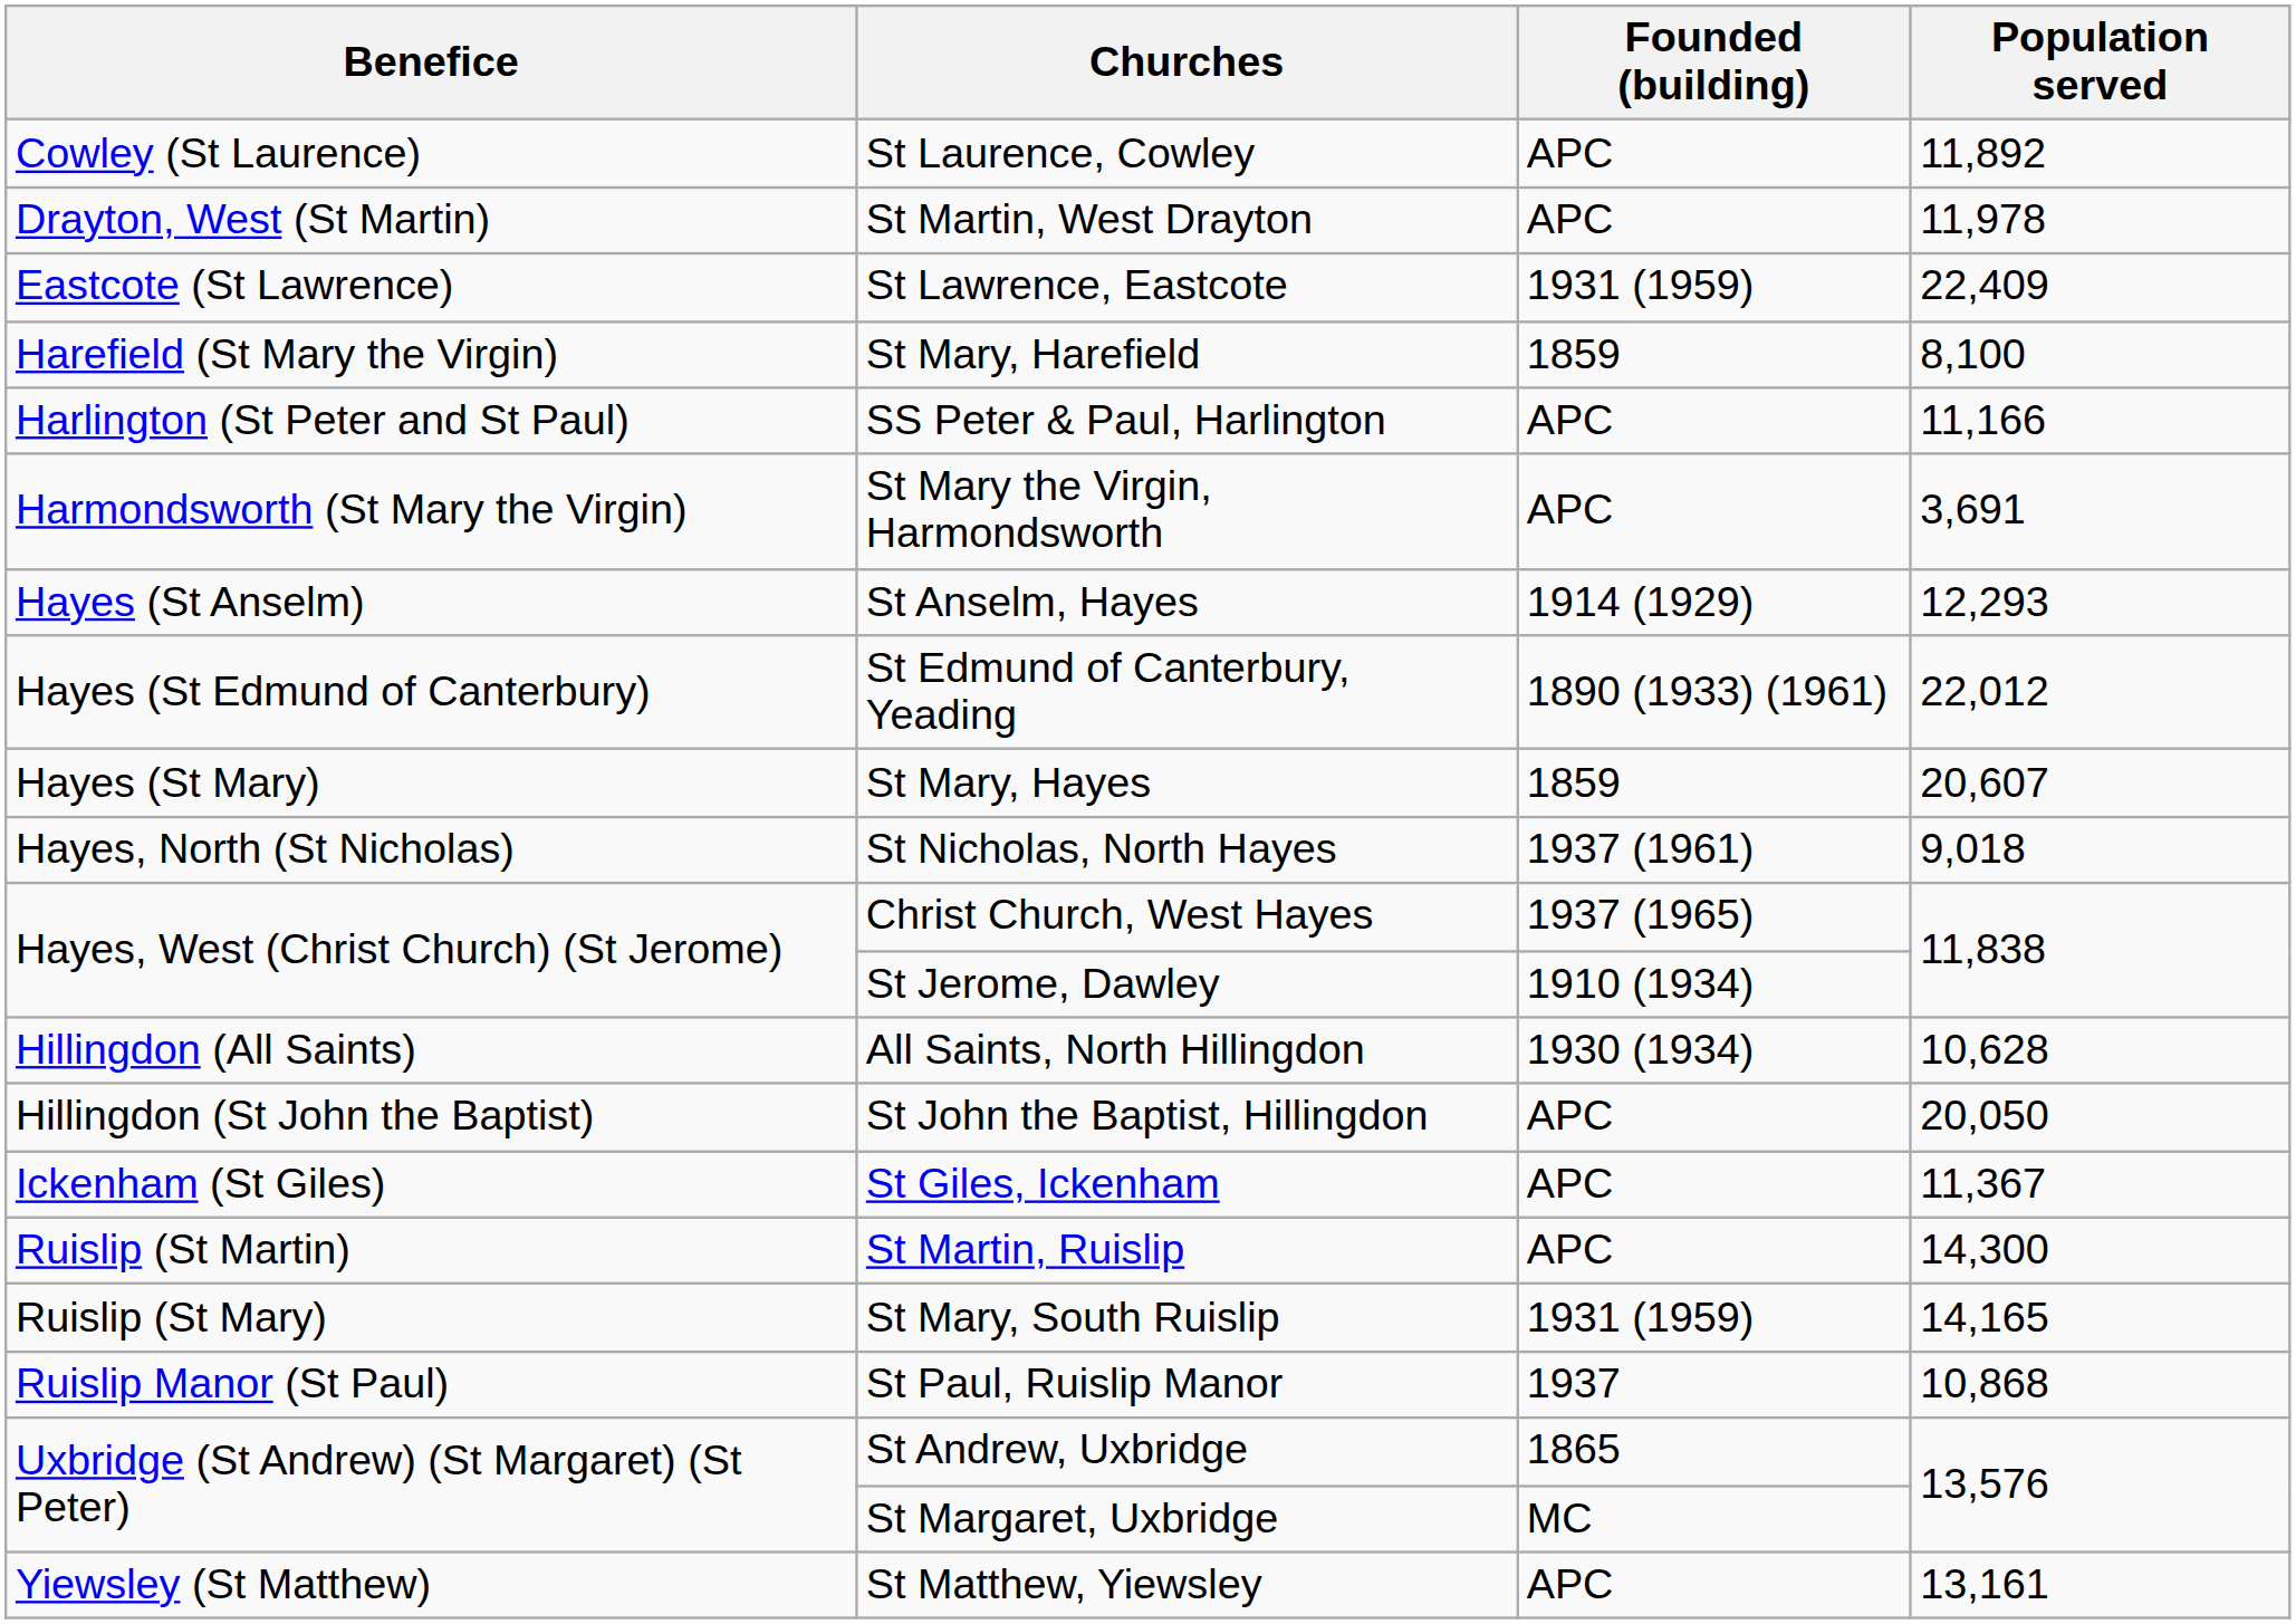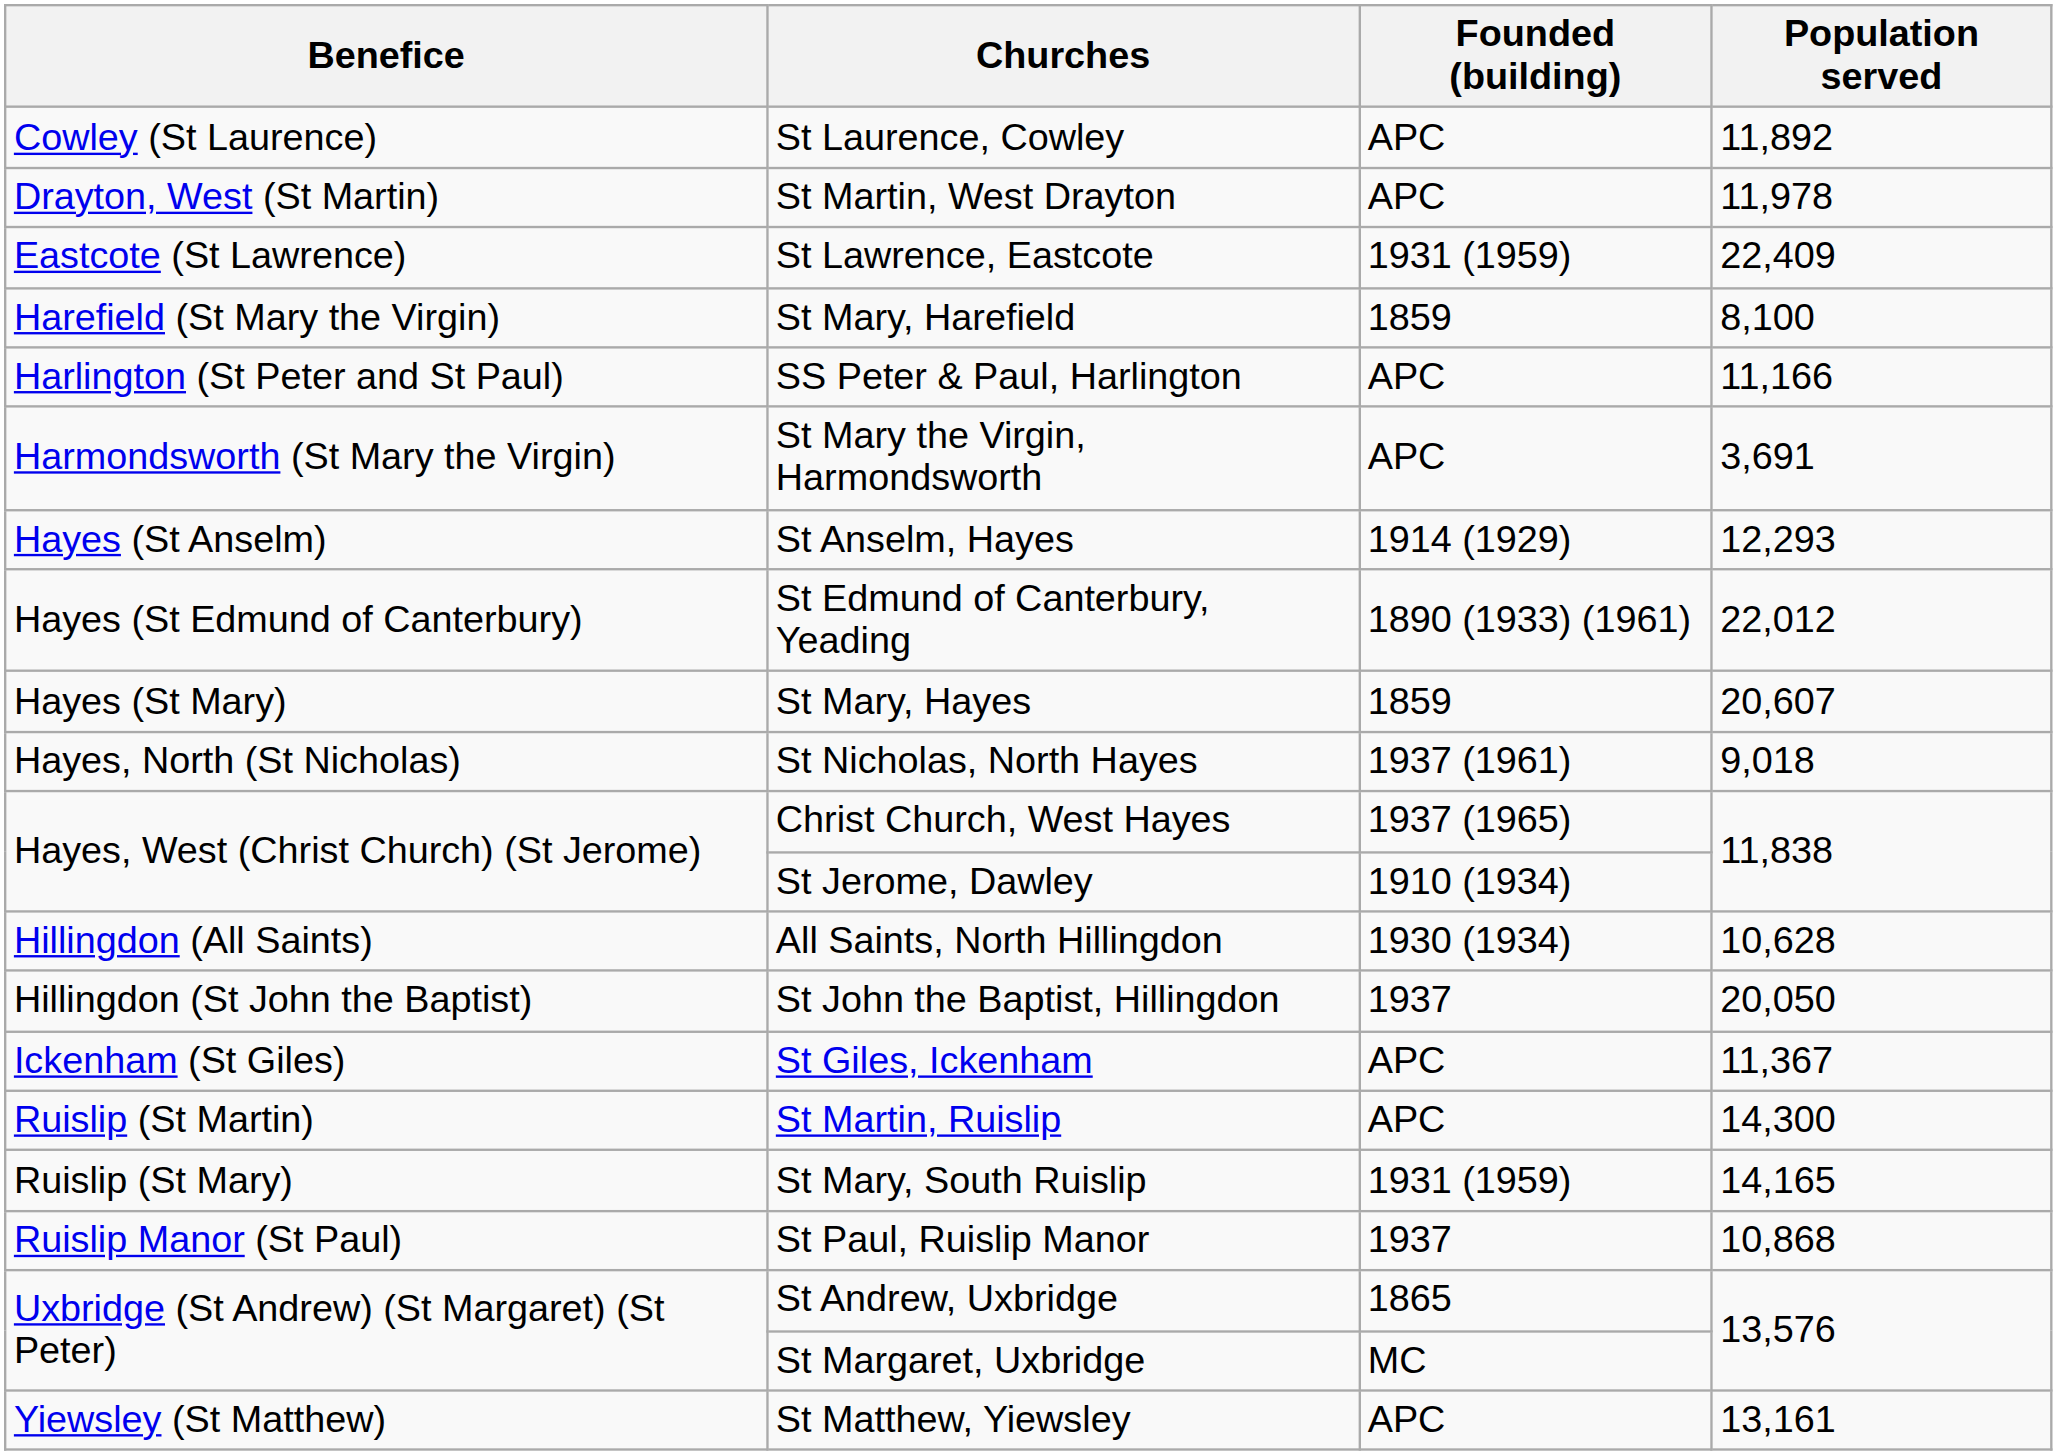St John the Baptist, Hillingdon | Founded (building): APC -> 1937
